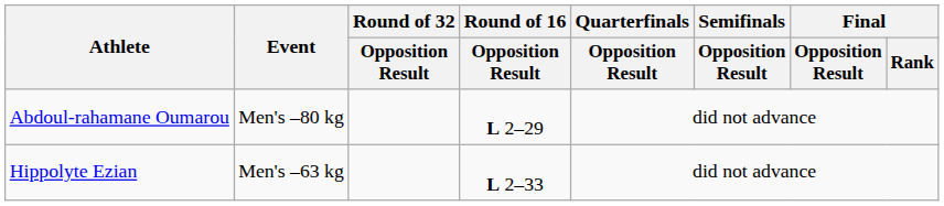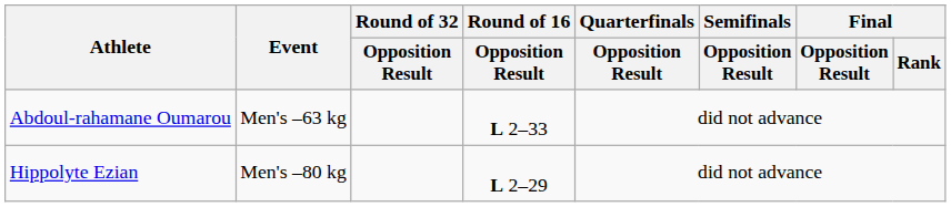Abdoul-rahamane Oumarou | Event: Men's –80 kg -> Men's –63 kg
Abdoul-rahamane Oumarou | Round of 16 / Opposition Result: L 2–29 -> L 2–33
Hippolyte Ezian | Event: Men's –63 kg -> Men's –80 kg
Hippolyte Ezian | Round of 16 / Opposition Result: L 2–33 -> L 2–29
